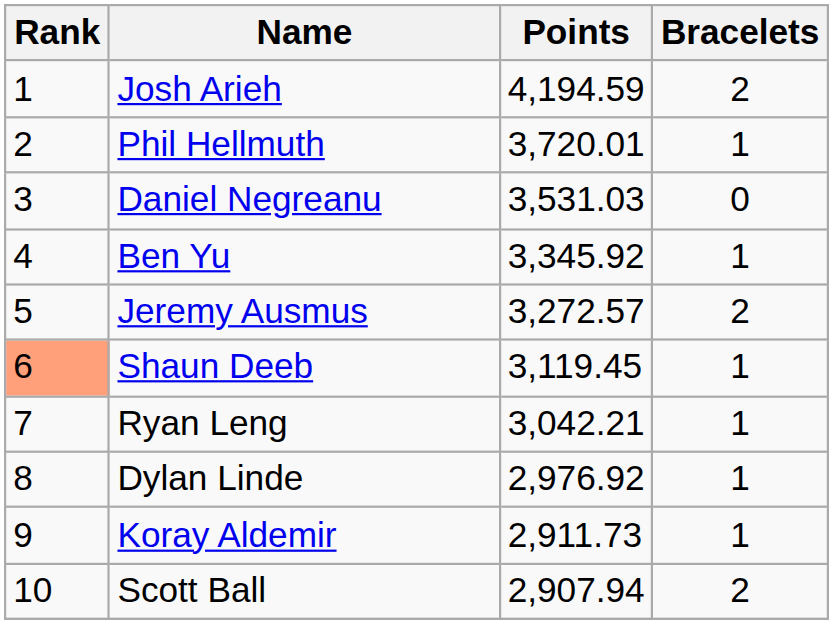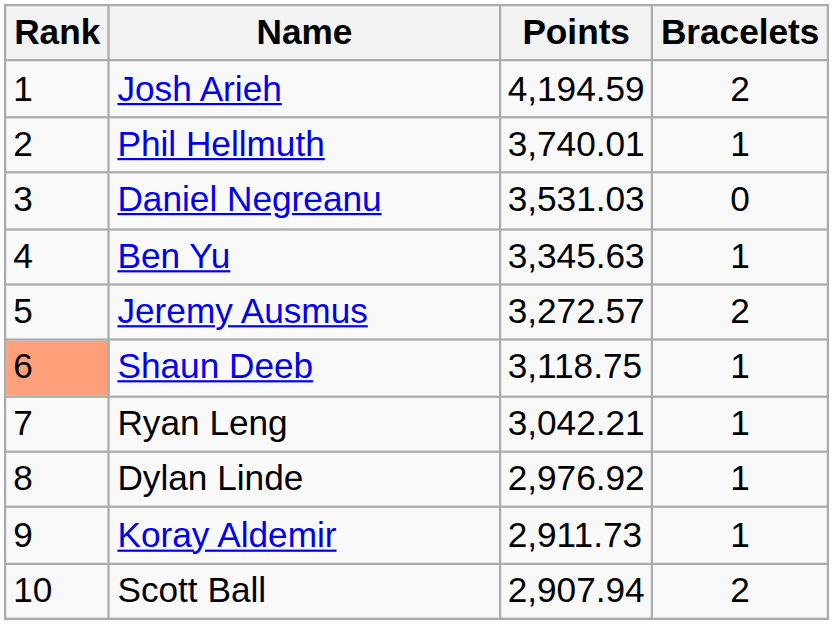Phil Hellmuth | Points: 3,720.01 -> 3,740.01
Ben Yu | Points: 3,345.92 -> 3,345.63
Shaun Deeb | Points: 3,119.45 -> 3,118.75
